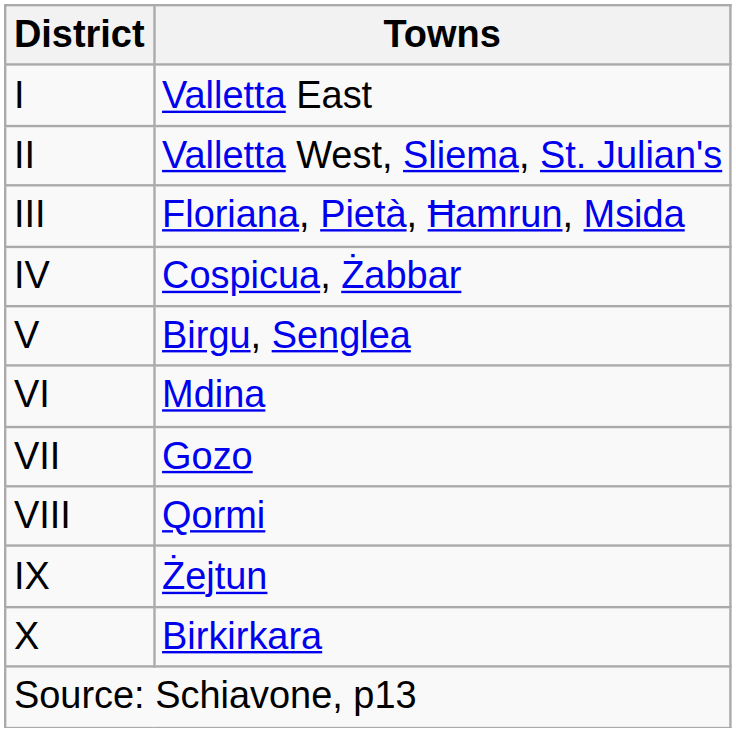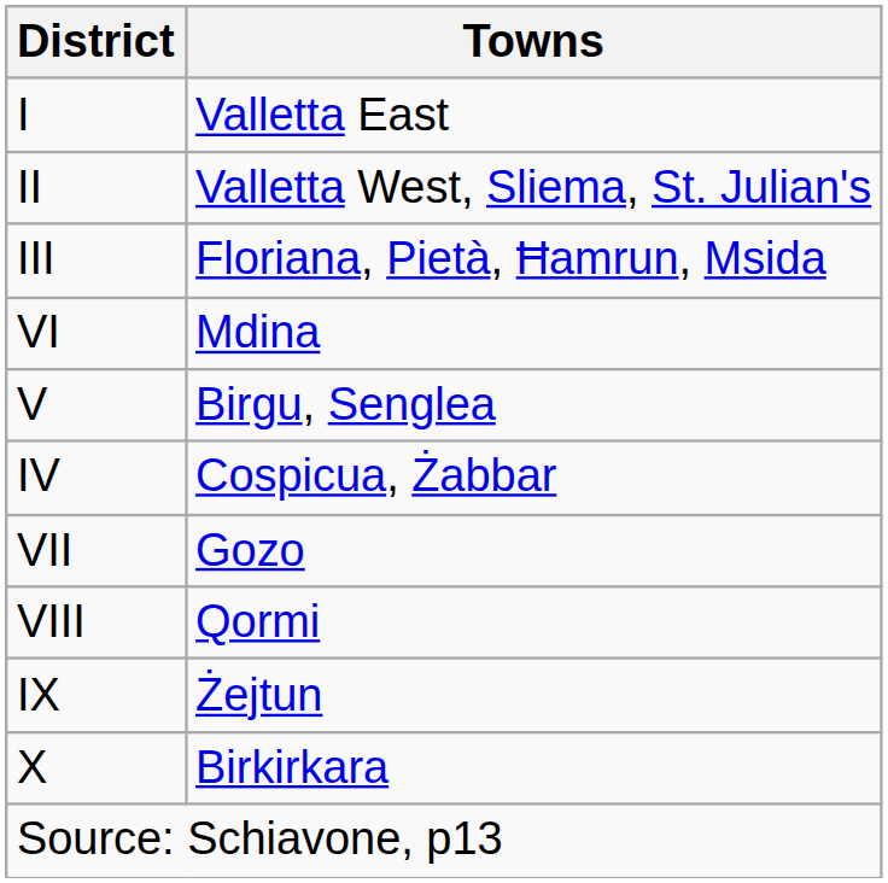rows swapped: IV <-> VI
